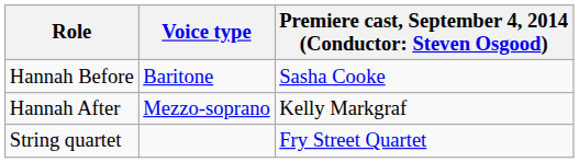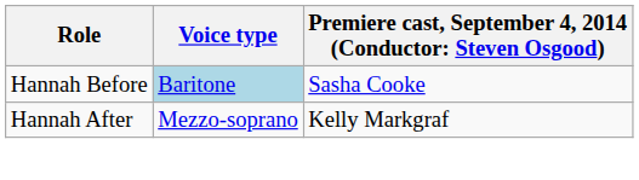Hannah Before | Voice type: no background -> lightblue background
- row: String quartet | Fry Street Quartet
